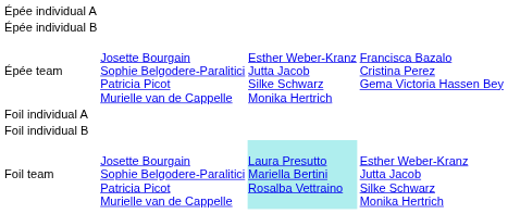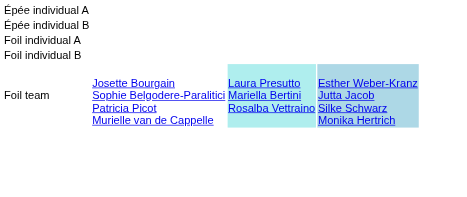- row: Épée team | Josette Bourgain Sophie Belgodere-Paralitici Patricia Picot Murielle van de Cappelle | Esther Weber-Kranz Jutta Jacob Silke Schwarz Monika Hertrich | Francisca Bazalo Cristina Perez Gema Victoria Hassen Bey
Foil team | column 4: no background -> lightblue background
